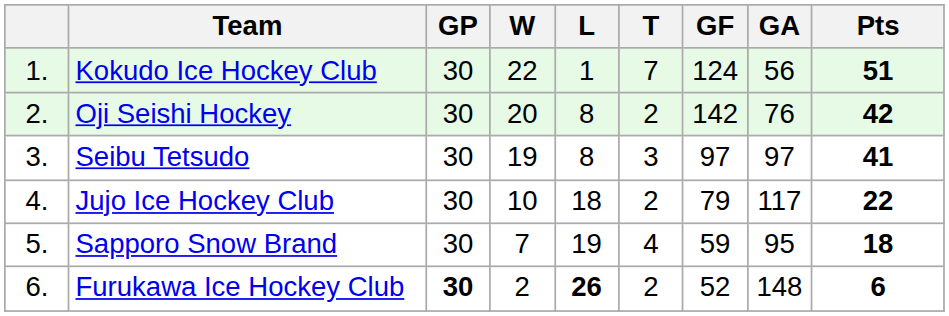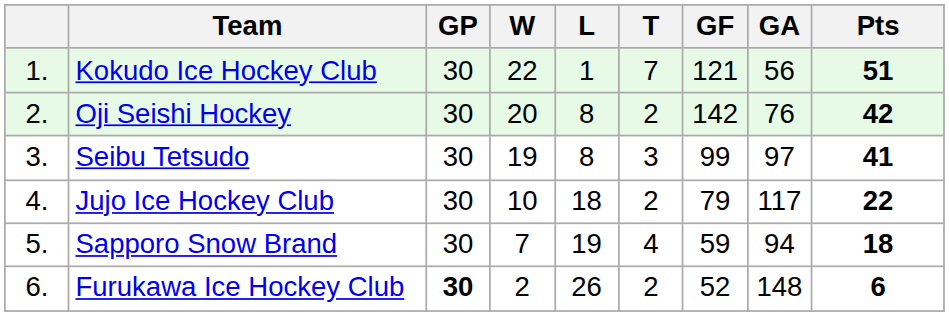Kokudo Ice Hockey Club | GF: 124 -> 121
Seibu Tetsudo | GF: 97 -> 99
Sapporo Snow Brand | GA: 95 -> 94
Furukawa Ice Hockey Club | L: bold -> normal
